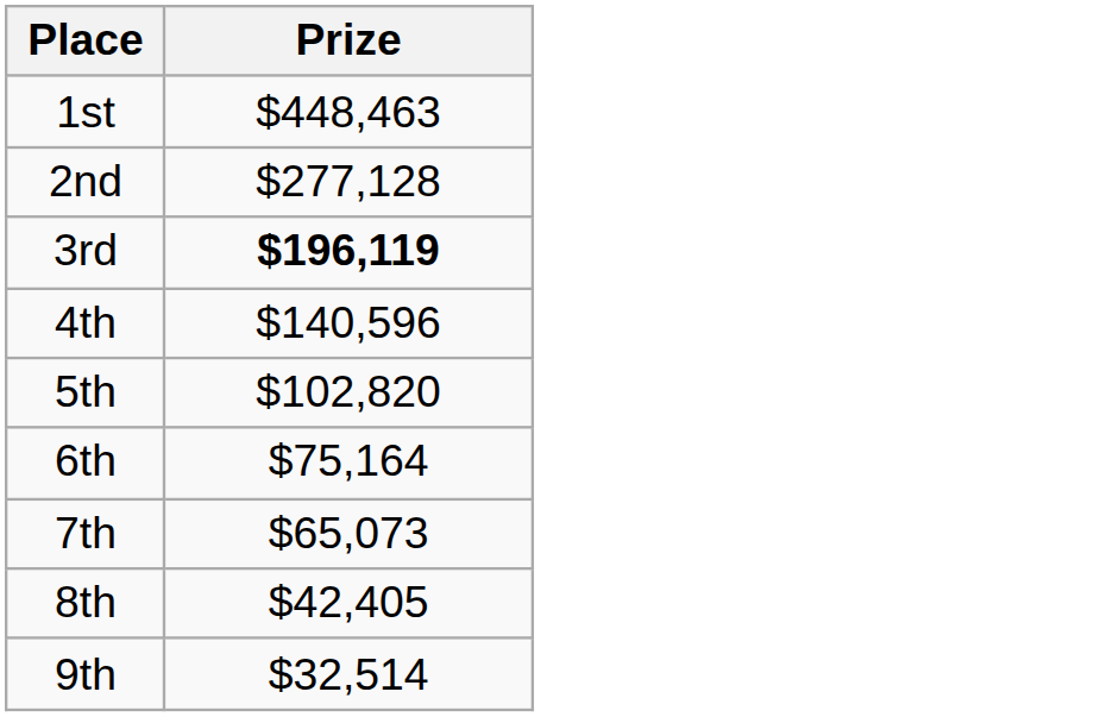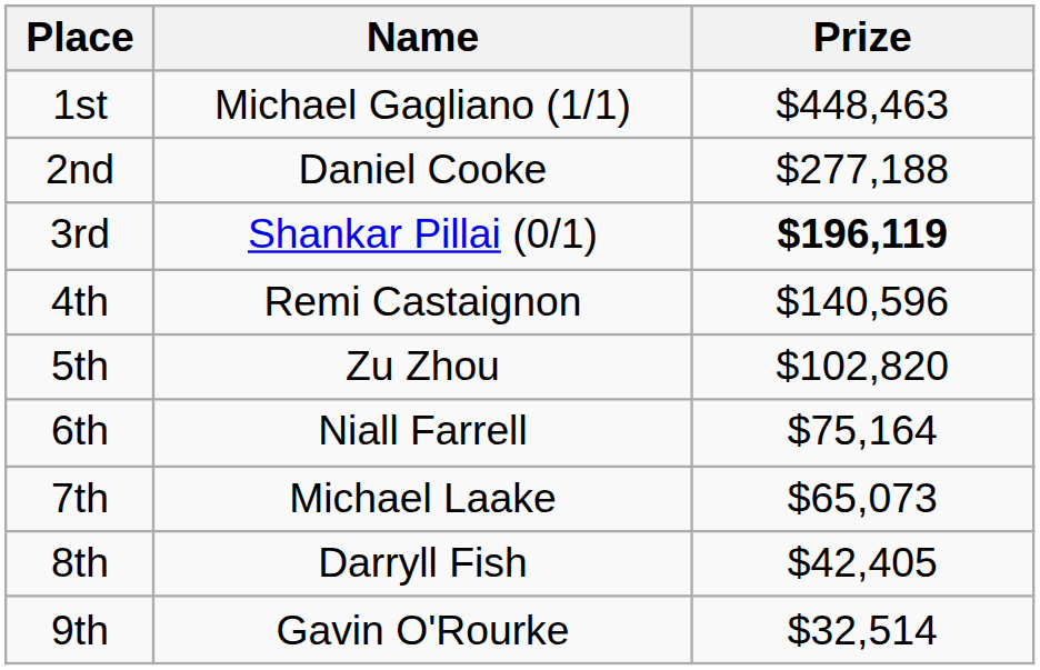+ column: Name | Michael Gagliano (1/1) | Daniel Cooke | Shankar Pillai (0/1) | Remi Castaignon | Zu Zhou | Niall Farrell | Michael Laake | Darryll Fish | Gavin O'Rourke
2nd | Prize: $277,128 -> $277,188
